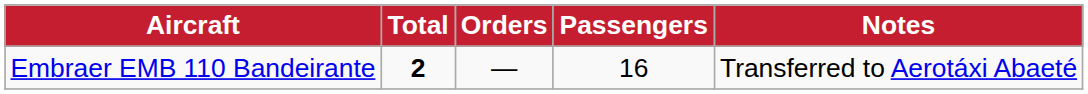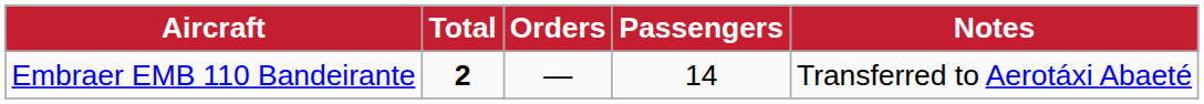Embraer EMB 110 Bandeirante | Passengers: 16 -> 14
